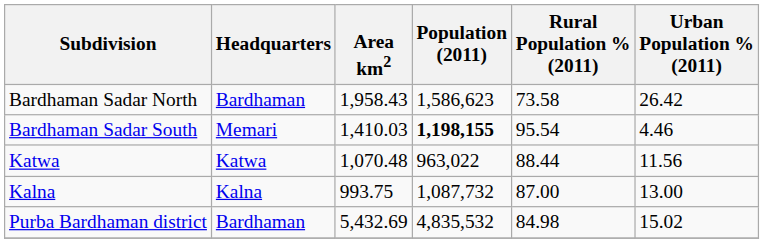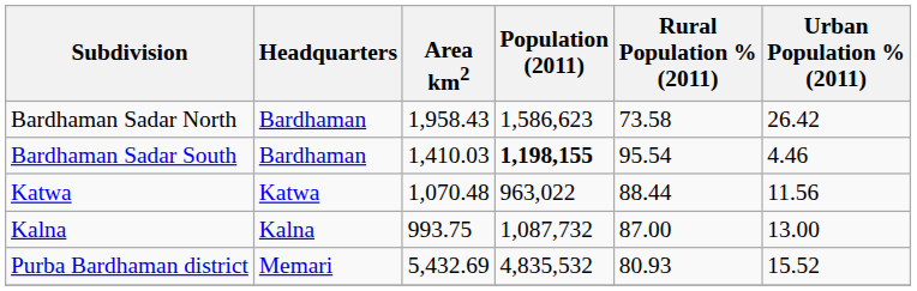Bardhaman Sadar South | Headquarters: Memari -> Bardhaman
Purba Bardhaman district | Headquarters: Bardhaman -> Memari
Purba Bardhaman district | Rural Population % (2011): 84.98 -> 80.93
Purba Bardhaman district | Urban Population % (2011): 15.02 -> 15.52
